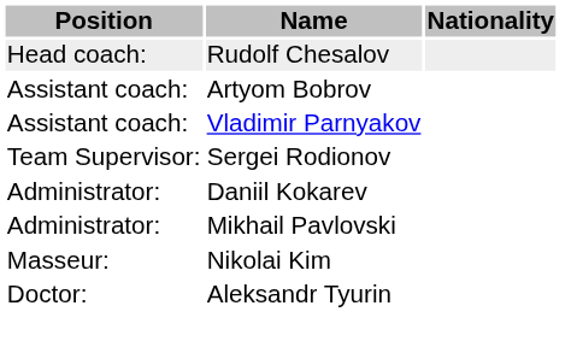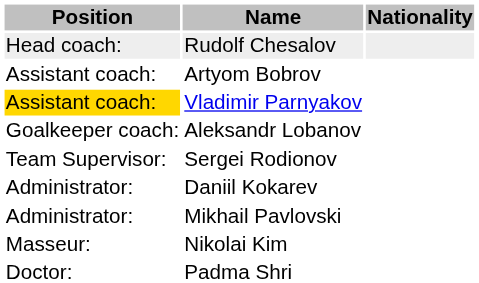Vladimir Parnyakov | Position: no background -> gold background
+ row: Goalkeeper coach: | Aleksandr Lobanov
+ row: Doctor: | Padma Shri
- row: Doctor: | Aleksandr Tyurin
